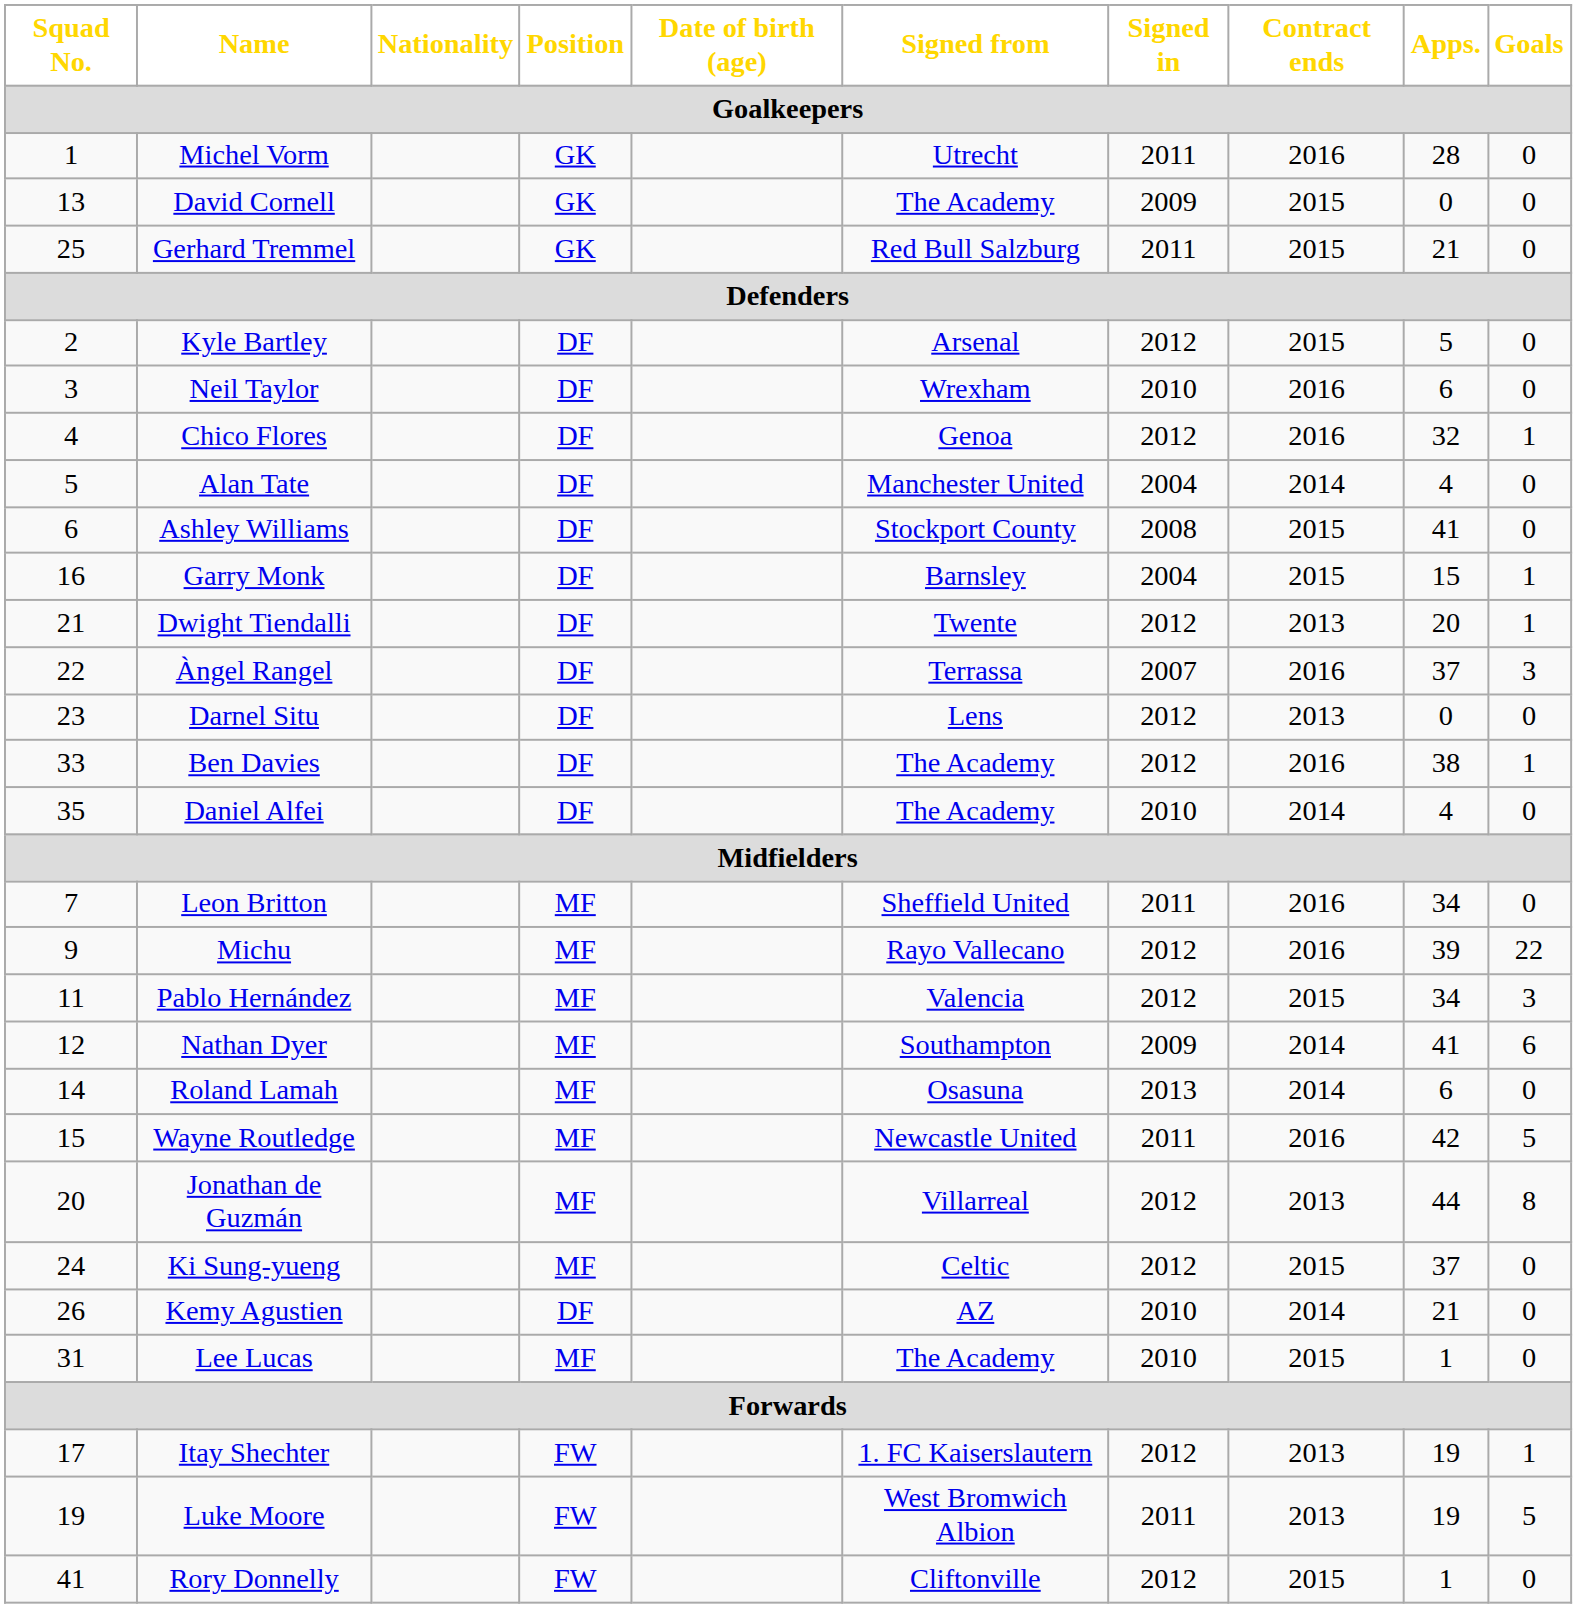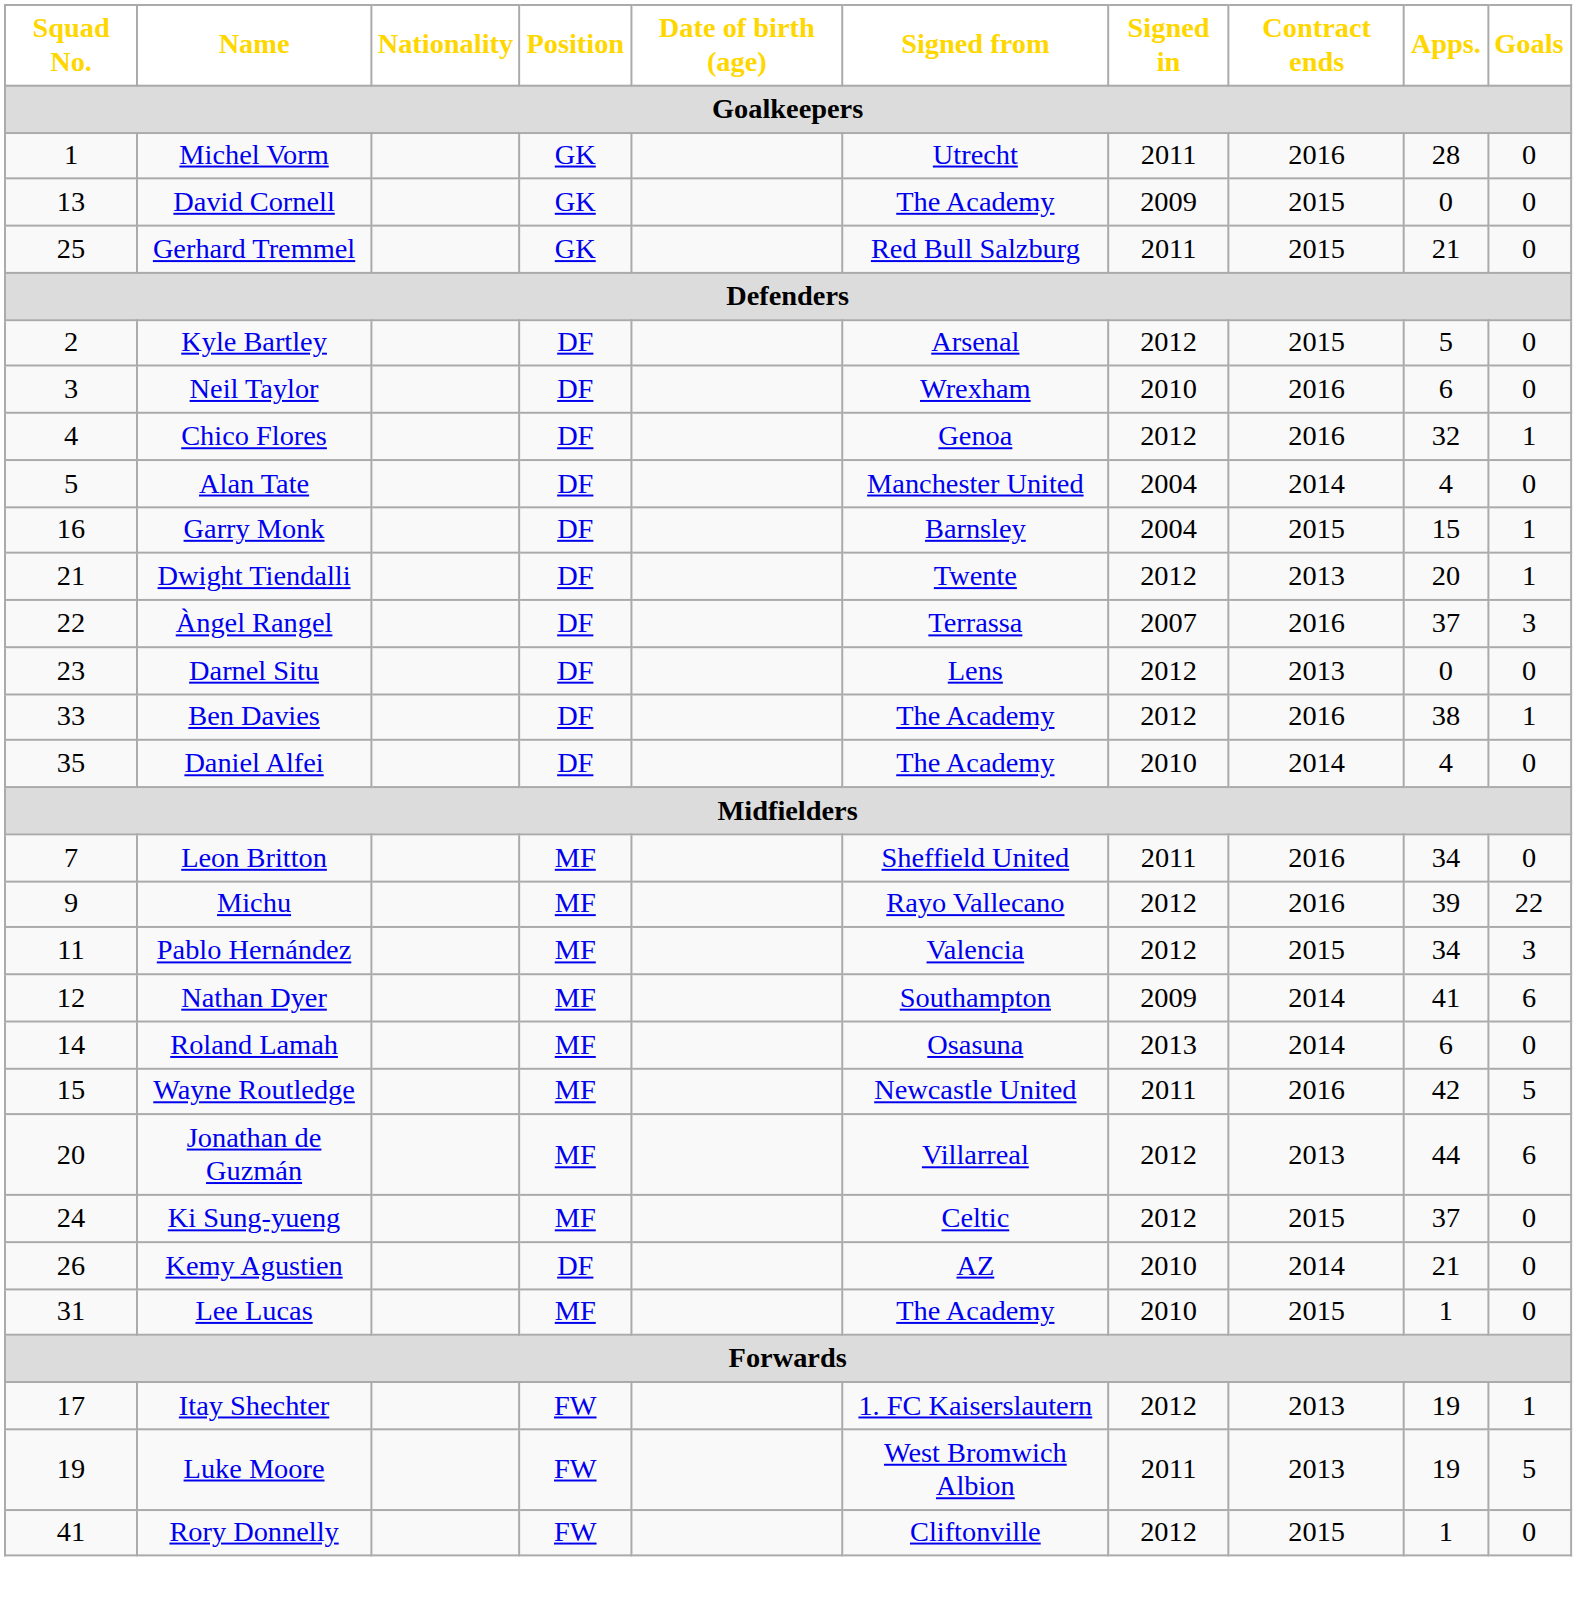- row: 6 | Ashley Williams | DF | Stockport County | 2008 | 2015 | 41 | 0
Jonathan de Guzmán | Goals: 8 -> 6
